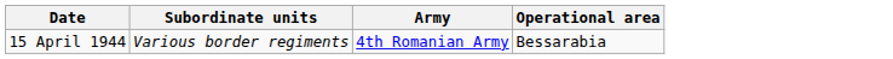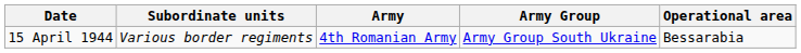+ column: Army Group | Army Group South Ukraine
